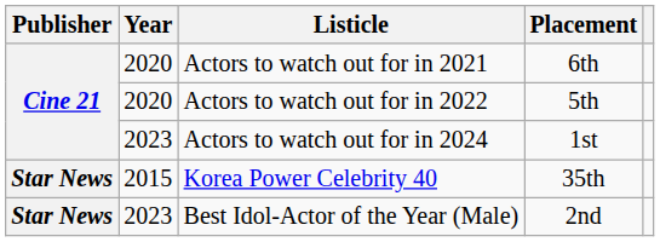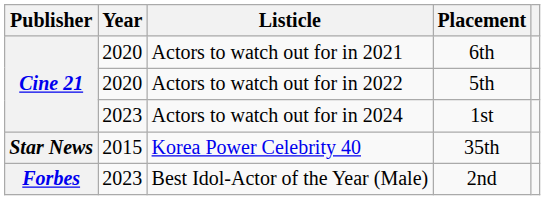Best Idol-Actor of the Year (Male) | Publisher: Star News -> Forbes
